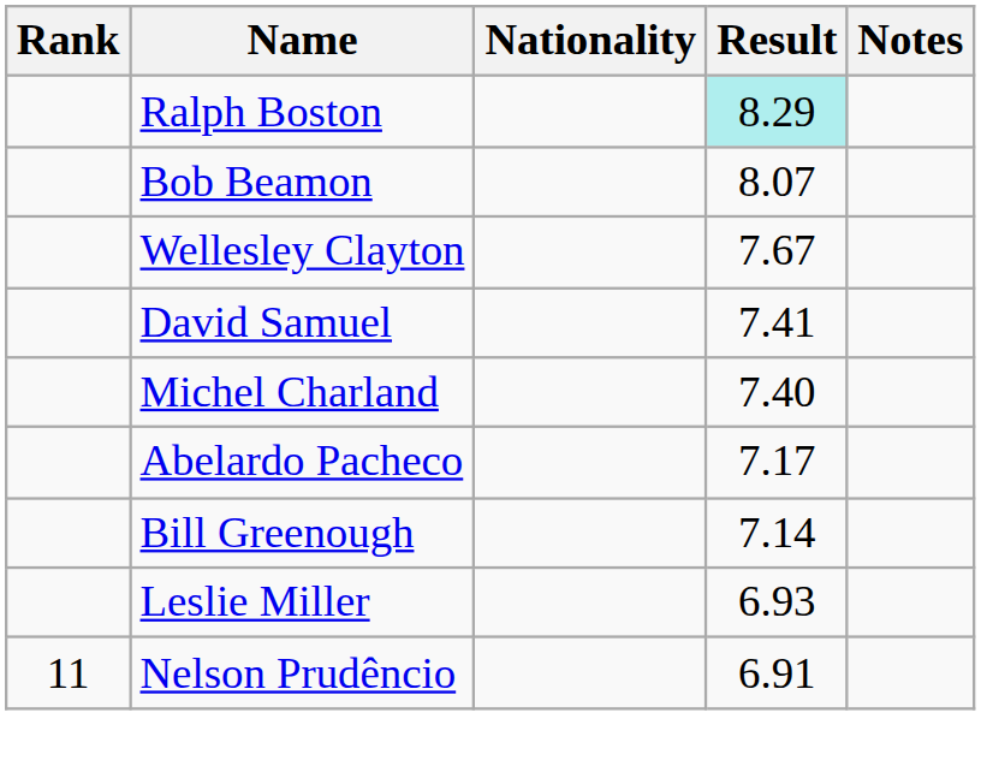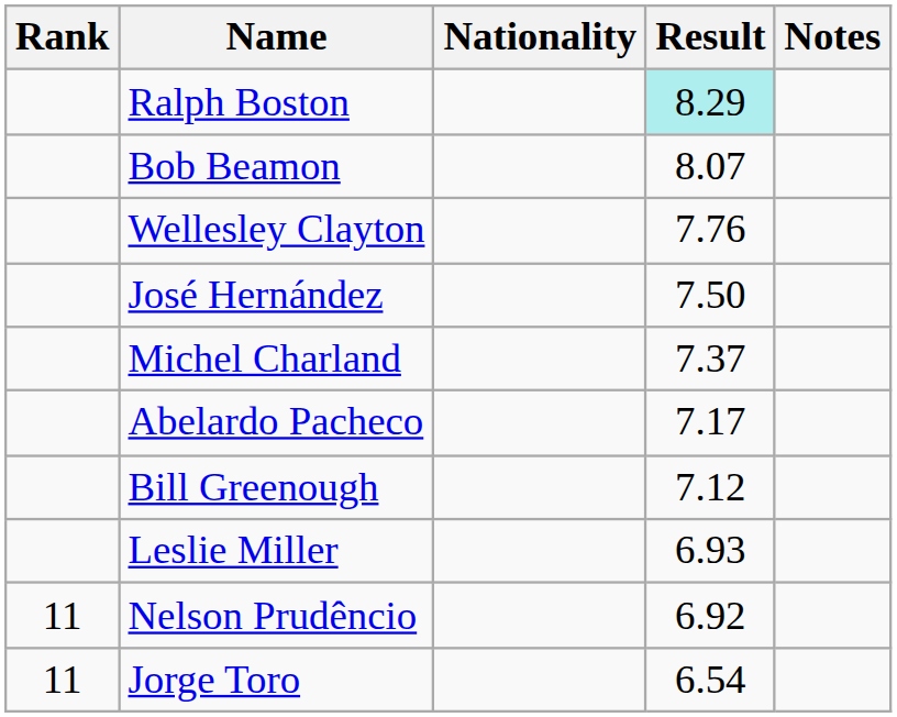Wellesley Clayton | Result: 7.67 -> 7.76
+ row: José Hernández | 7.50
- row: David Samuel | 7.41
Michel Charland | Result: 7.40 -> 7.37
Bill Greenough | Result: 7.14 -> 7.12
Nelson Prudêncio | Result: 6.91 -> 6.92
+ row: 11 | Jorge Toro | 6.54
